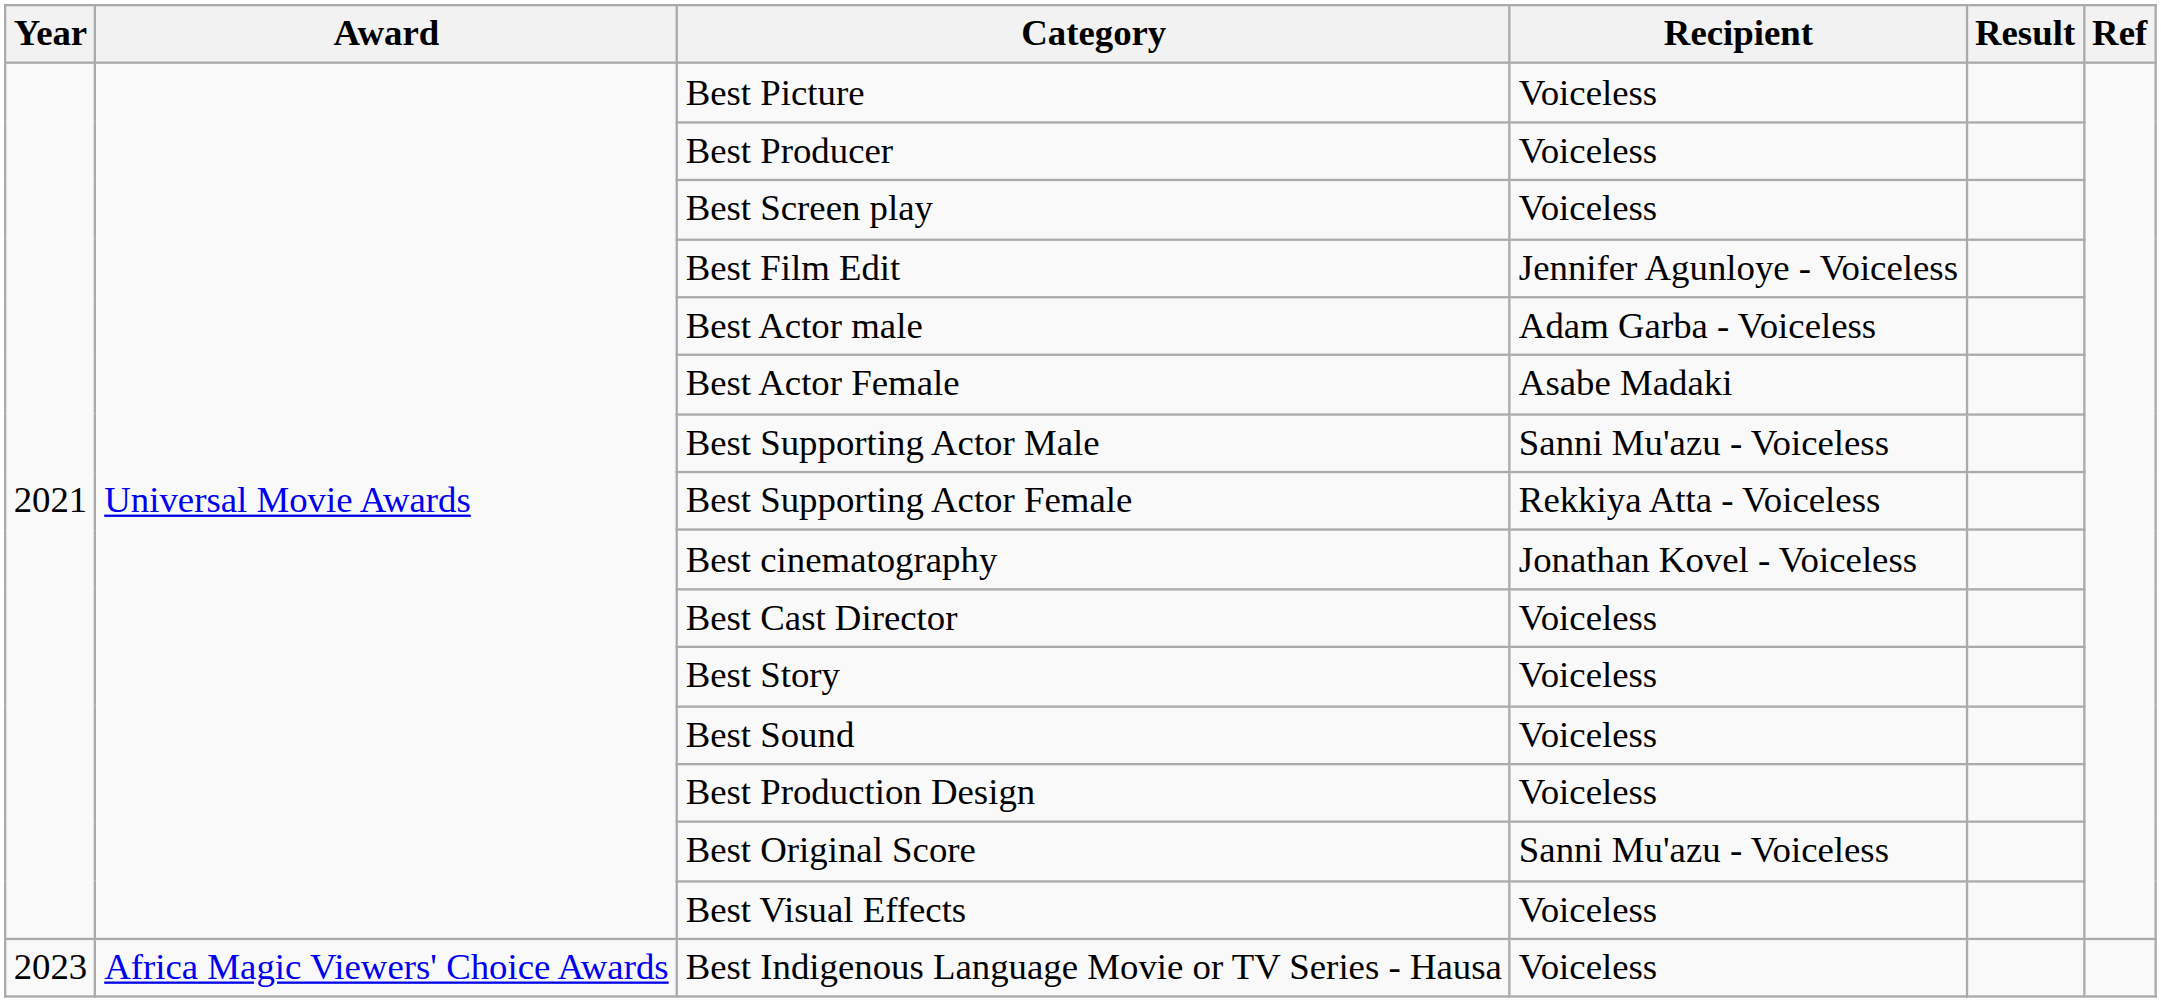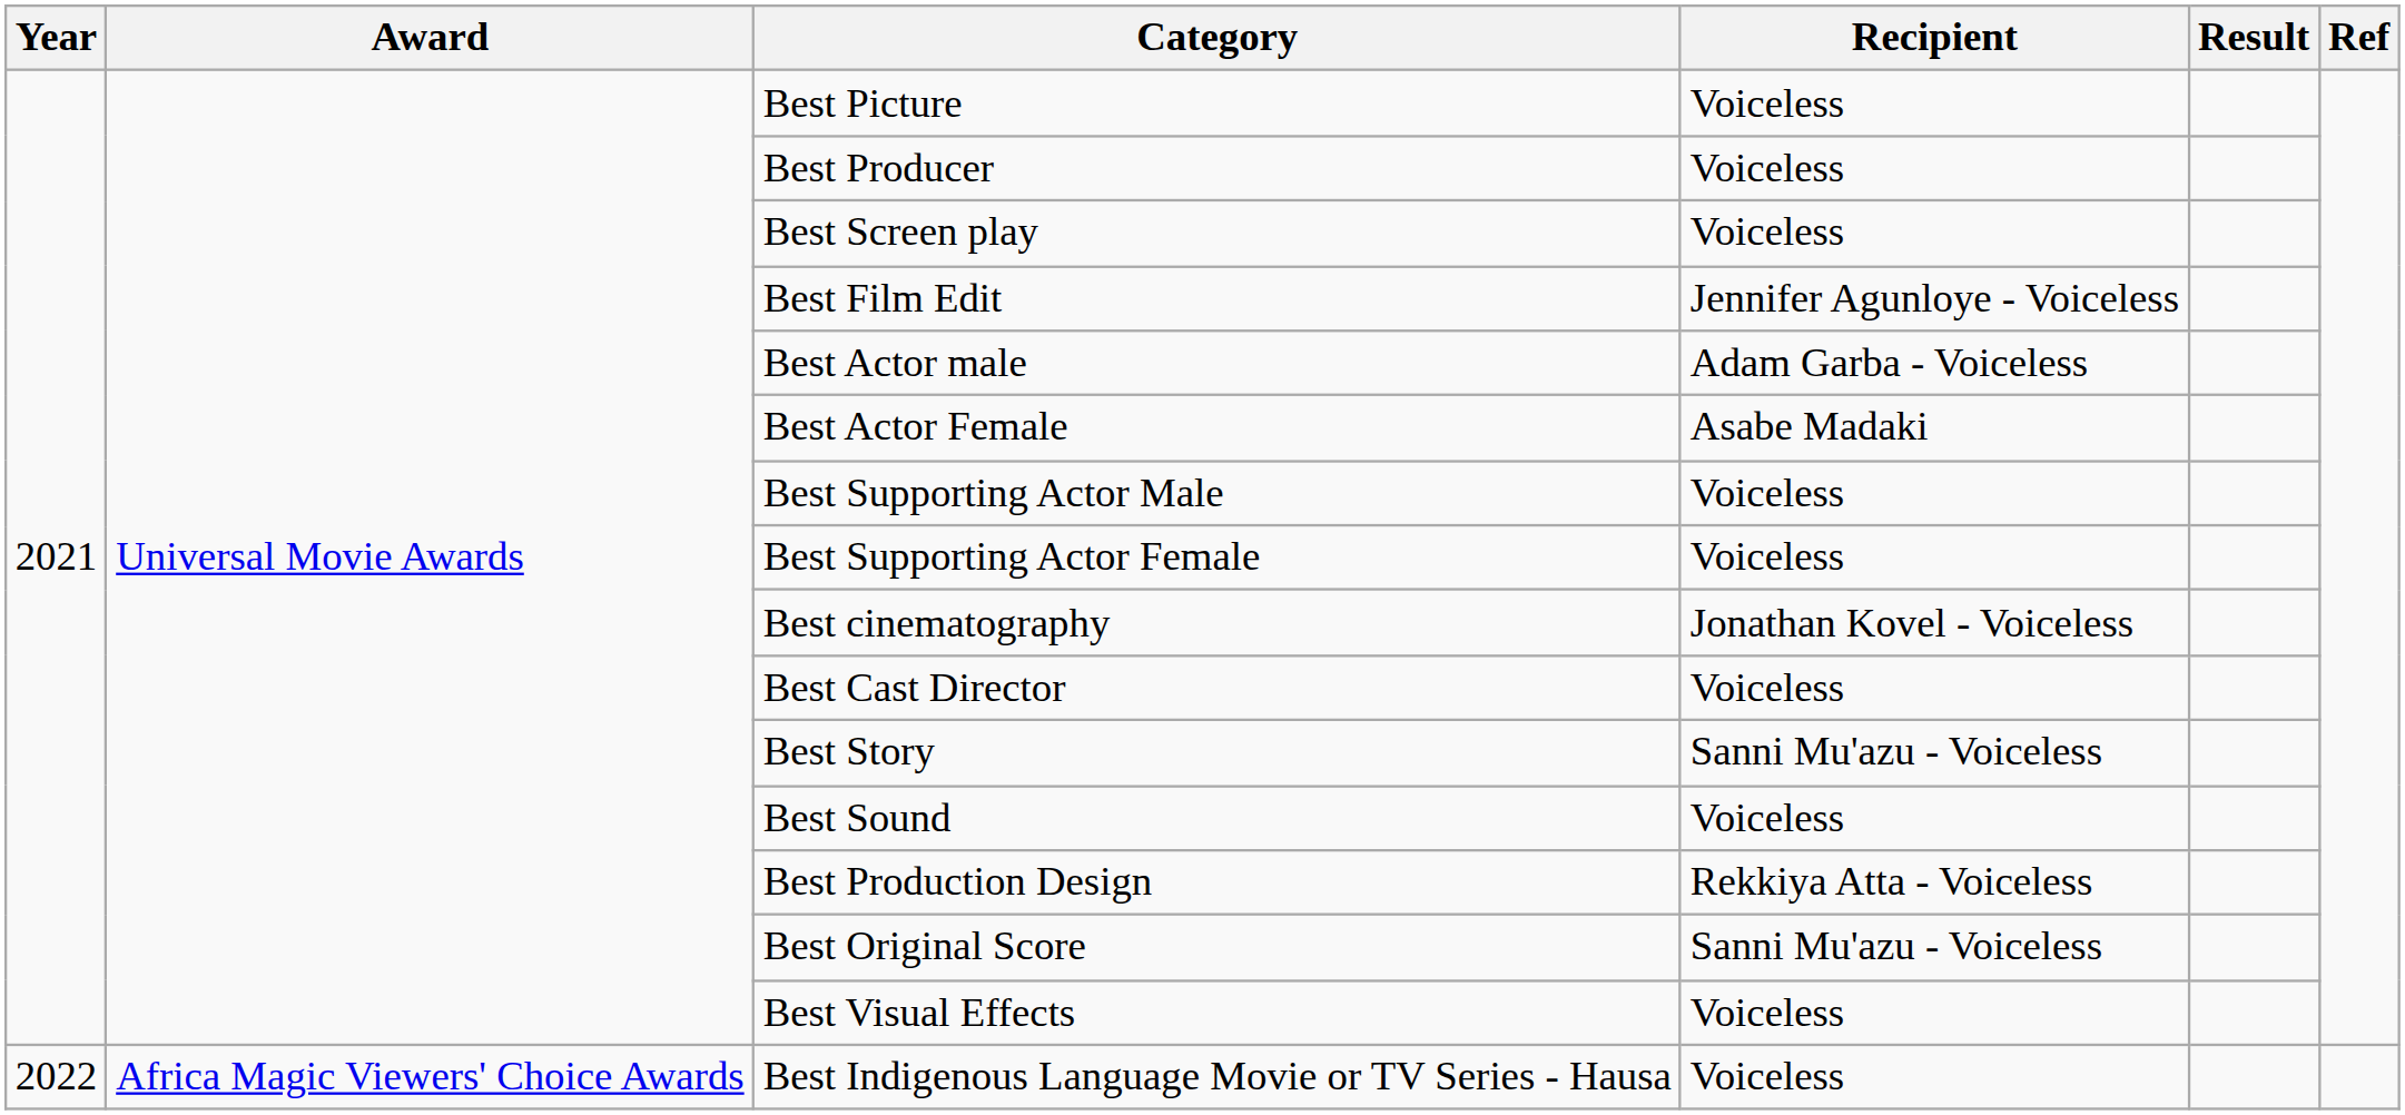Best Supporting Actor Male | Recipient: Sanni Mu'azu - Voiceless -> Voiceless
Best Supporting Actor Female | Recipient: Rekkiya Atta - Voiceless -> Voiceless
Best Story | Recipient: Voiceless -> Sanni Mu'azu - Voiceless
Best Production Design | Recipient: Voiceless -> Rekkiya Atta - Voiceless
Best Indigenous Language Movie or TV Series - Hausa | Year: 2023 -> 2022
